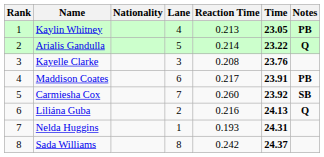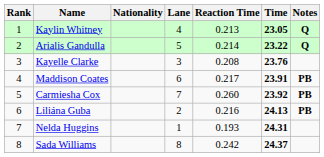Kaylin Whitney | Notes: PB -> Q
Carmiesha Cox | Notes: SB -> PB
Liliána Guba | Notes: Q -> PB
